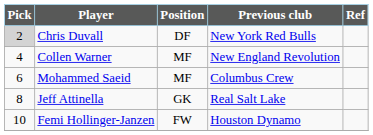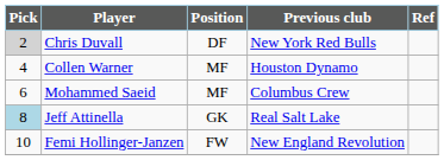Collen Warner | Previous club: New England Revolution -> Houston Dynamo
Jeff Attinella | Pick: no background -> lightblue background
Femi Hollinger-Janzen | Previous club: Houston Dynamo -> New England Revolution
